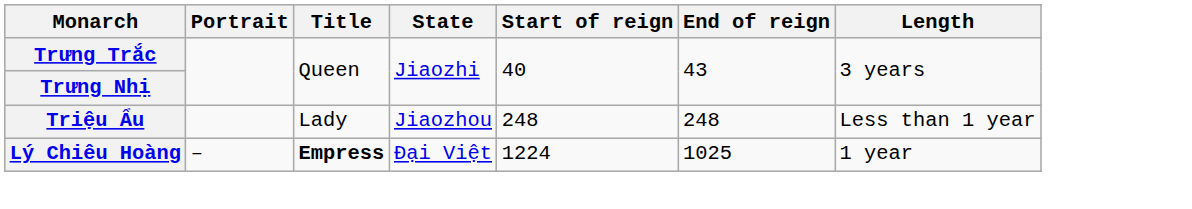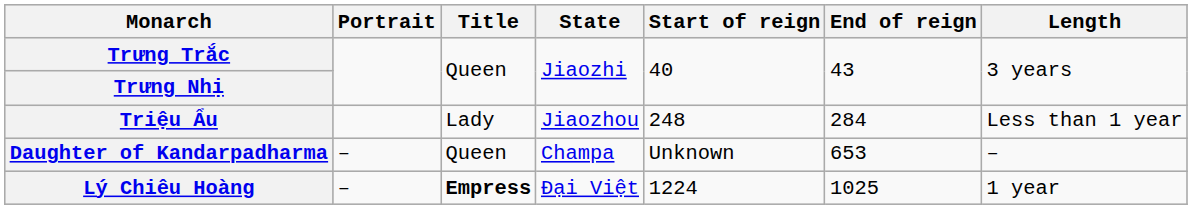Triệu Ẩu | End of reign: 248 -> 284
+ row: Daughter of Kandarpadharma | – | Queen | Champa | Unknown | 653 | –
